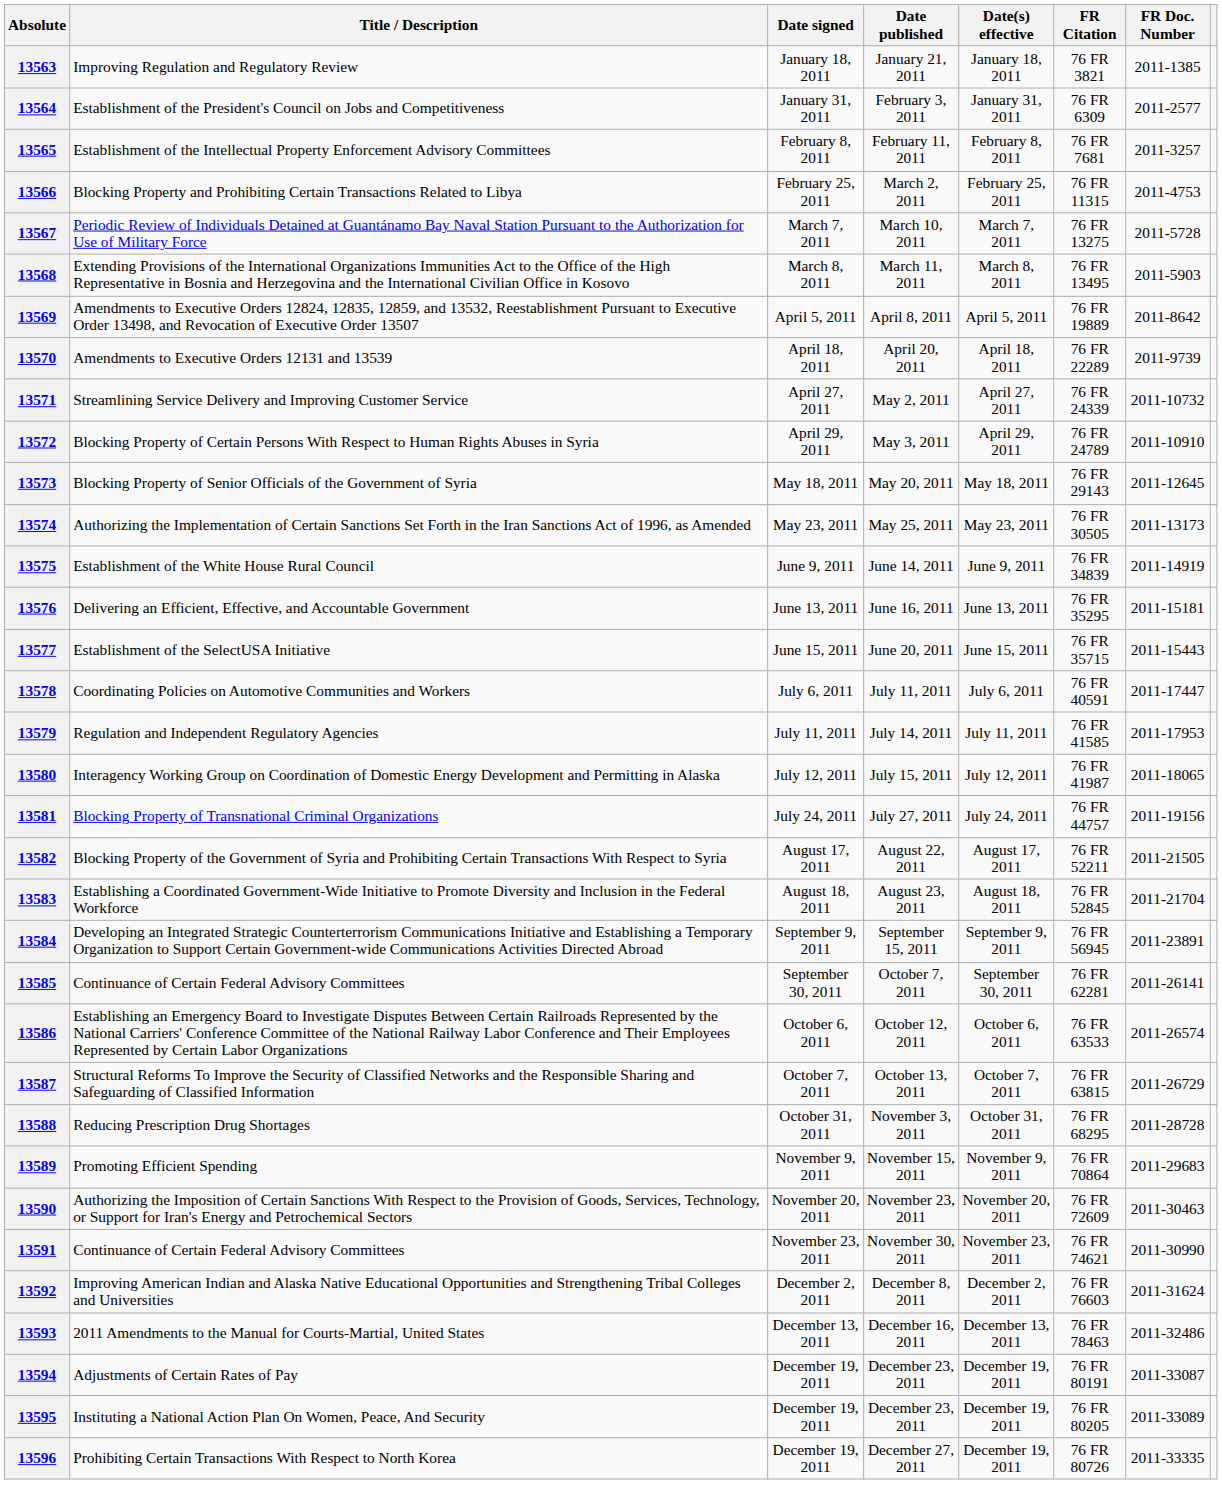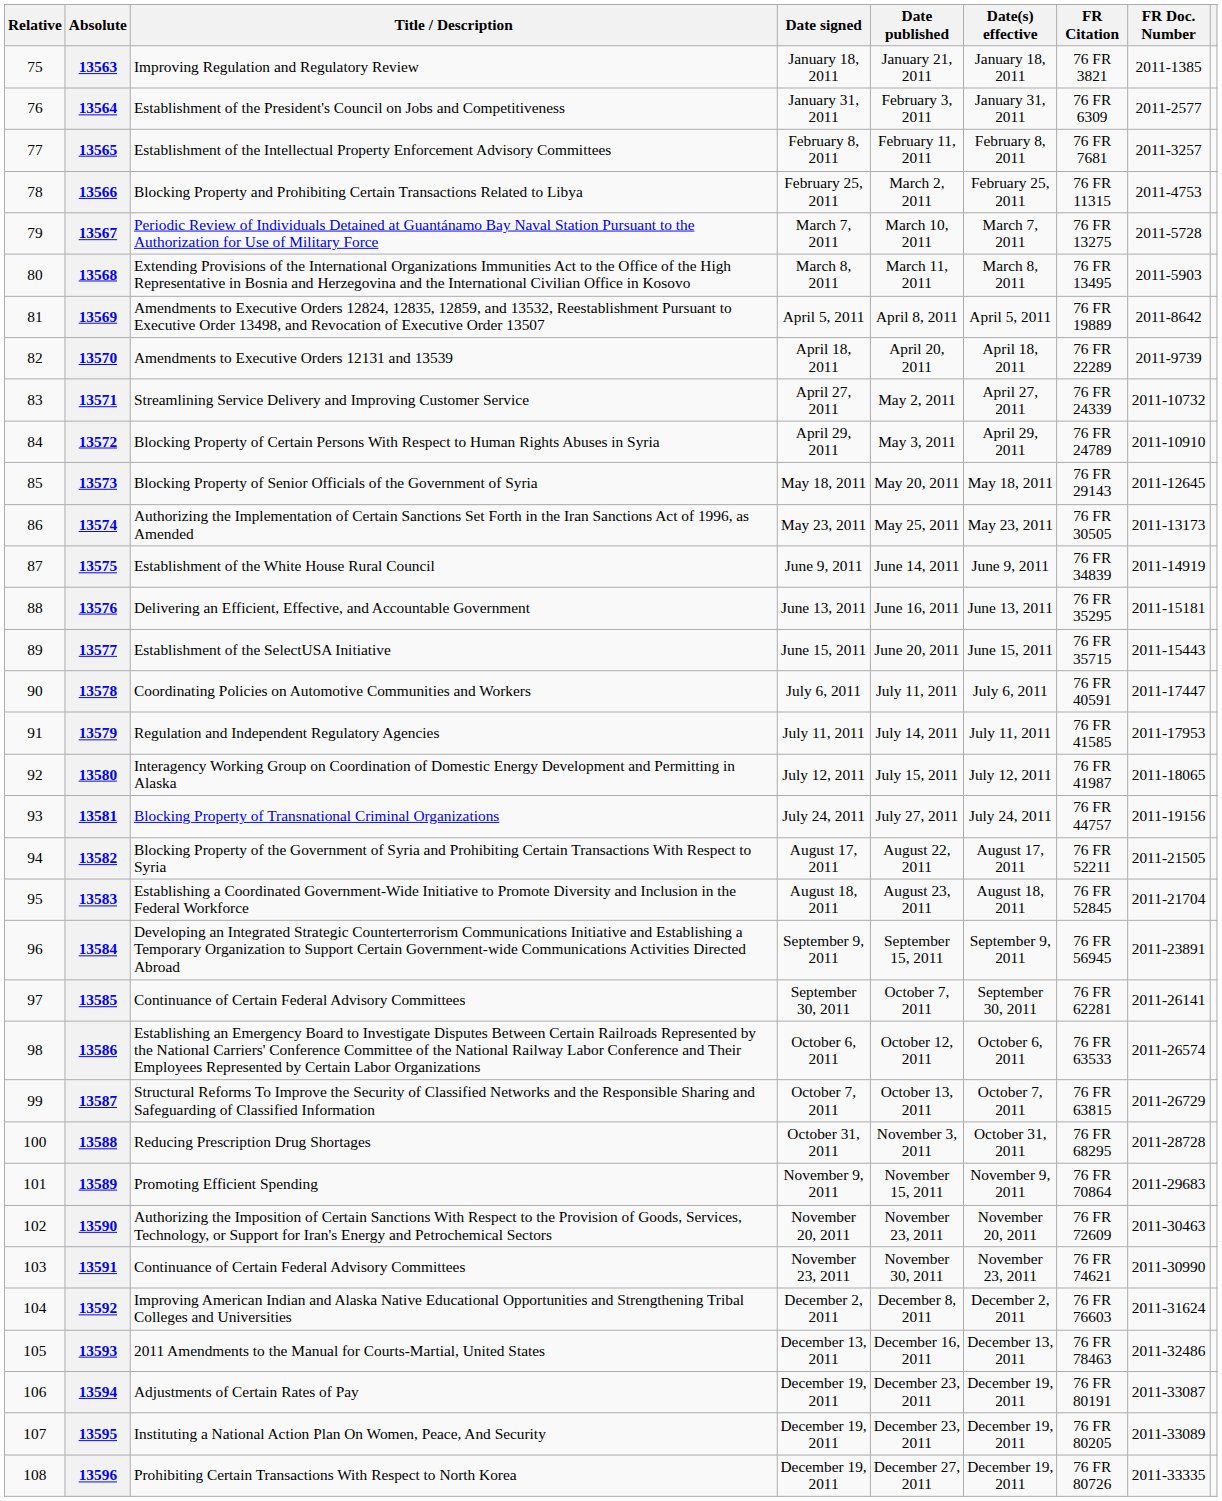+ column: Relative | 75 | 76 | 77 | 78 | 79 | 80 | 81 | 82 | 83 | 84 | 85 | 86 | 87 | 88 | 89 | 90 | 91 | 92 | 93 | 94 | 95 | 96 | 97 | 98 | 99 | 100 | 101 | 102 | 103 | 104 | 105 | 106 | 107 | 108
